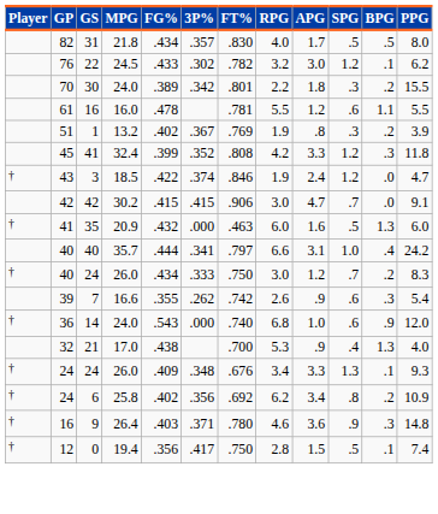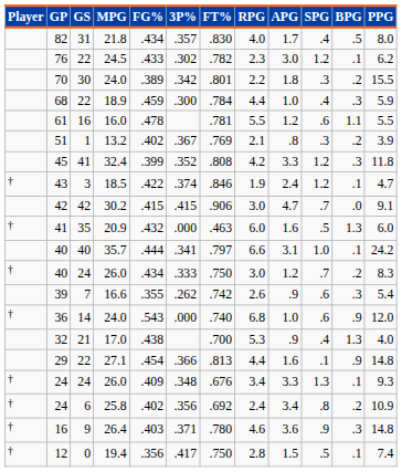82 | SPG: .5 -> .4
76 | RPG: 3.2 -> 2.3
+ row: 68 | 22 | 18.9 | .459 | .300 | .784 | 4.4 | 1.0 | .4 | .3 | 5.9
51 | RPG: 1.9 -> 2.1
43 | BPG: .0 -> .1
40 / 35.7 | BPG: .4 -> .1
+ row: 29 | 22 | 27.1 | .454 | .366 | .813 | 4.4 | 1.6 | .1 | .9 | 14.8
24 / 25.8 | RPG: 6.2 -> 2.4
